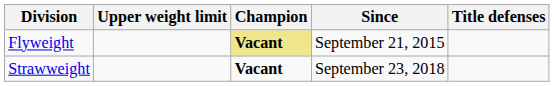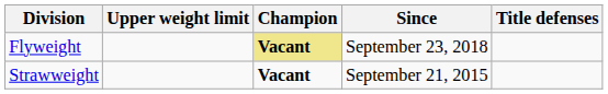Flyweight | Since: September 21, 2015 -> September 23, 2018
Strawweight | Since: September 23, 2018 -> September 21, 2015
